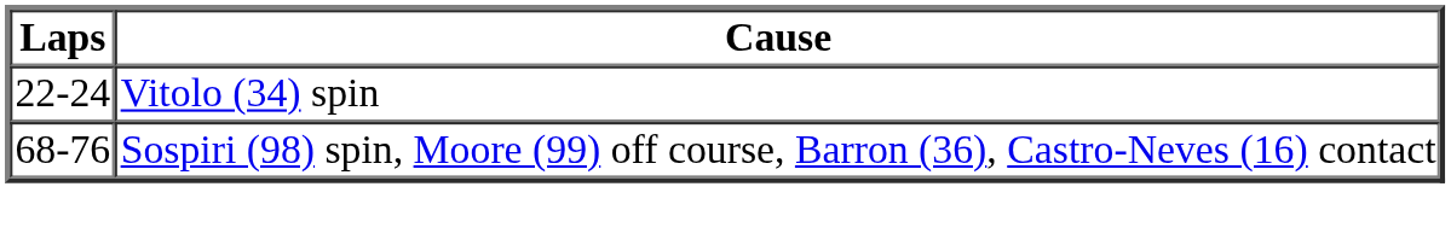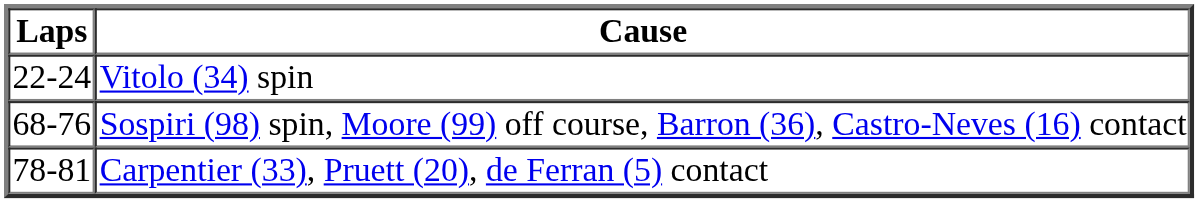+ row: 78-81 | Carpentier (33), Pruett (20), de Ferran (5) contact
